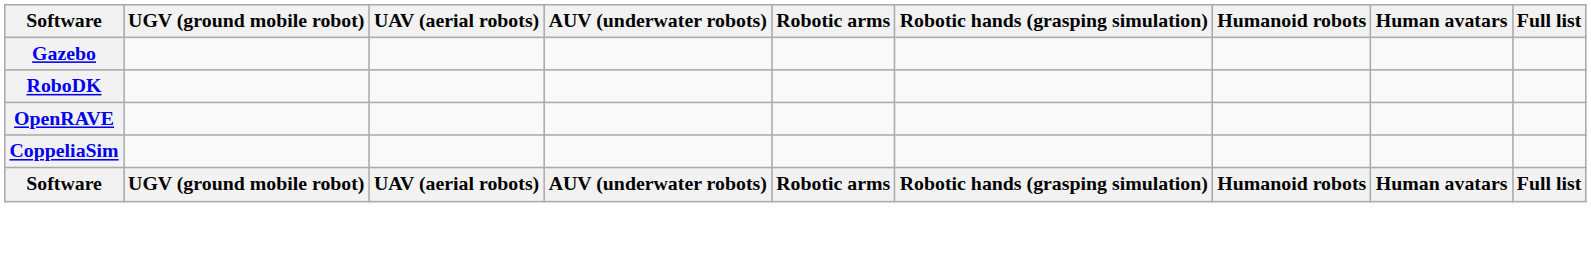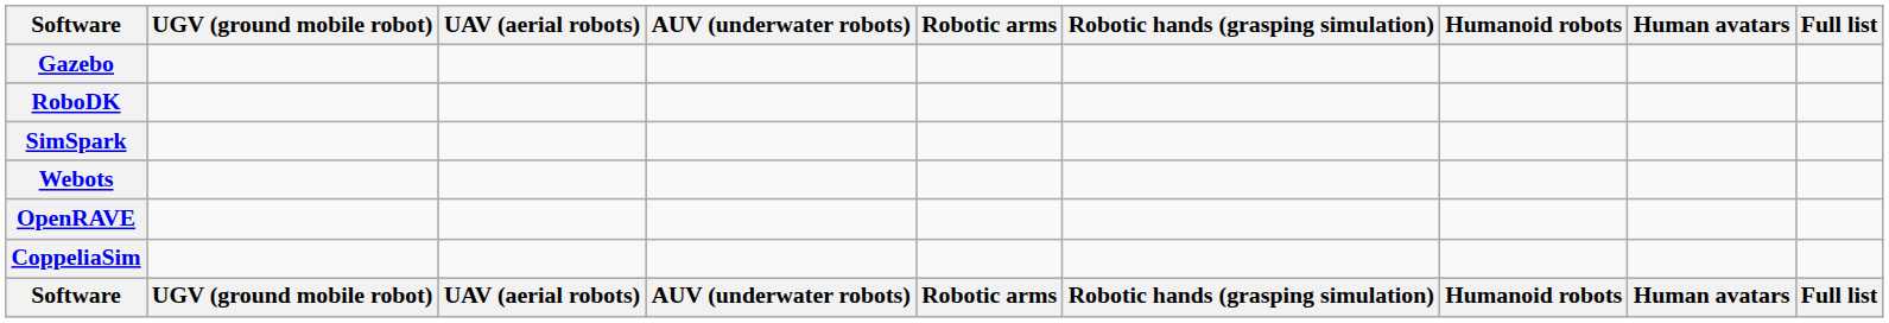+ row: SimSpark
+ row: Webots
